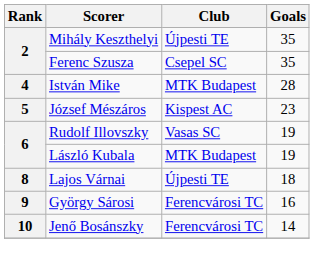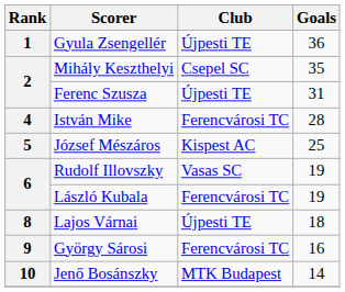+ row: 1 | Gyula Zsengellér | Újpesti TE | 36
Mihály Keszthelyi | Club: Újpesti TE -> Csepel SC
Ferenc Szusza | Club: Csepel SC -> Újpesti TE
Ferenc Szusza | Goals: 35 -> 31
István Mike | Club: MTK Budapest -> Ferencvárosi TC
József Mészáros | Goals: 23 -> 25
László Kubala | Club: MTK Budapest -> Ferencvárosi TC
Jenő Bosánszky | Club: Ferencvárosi TC -> MTK Budapest
